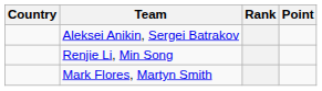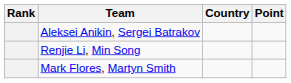columns swapped: Rank <-> Country
